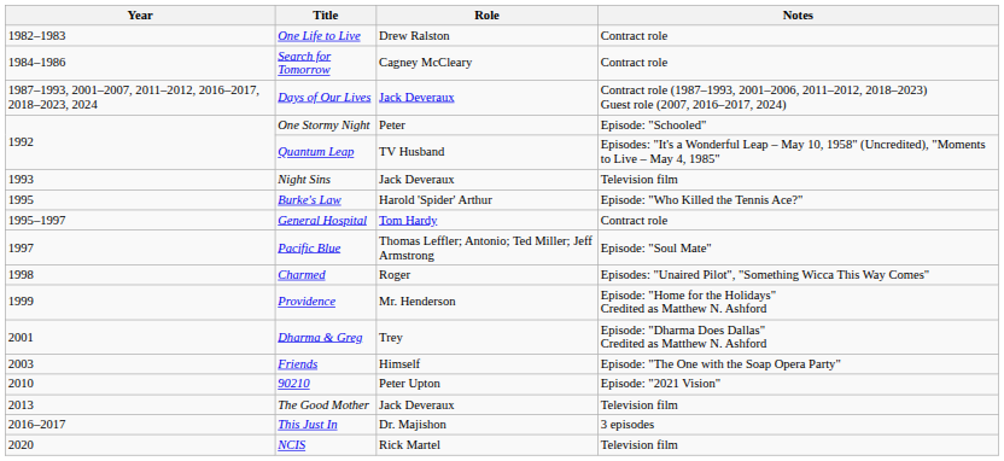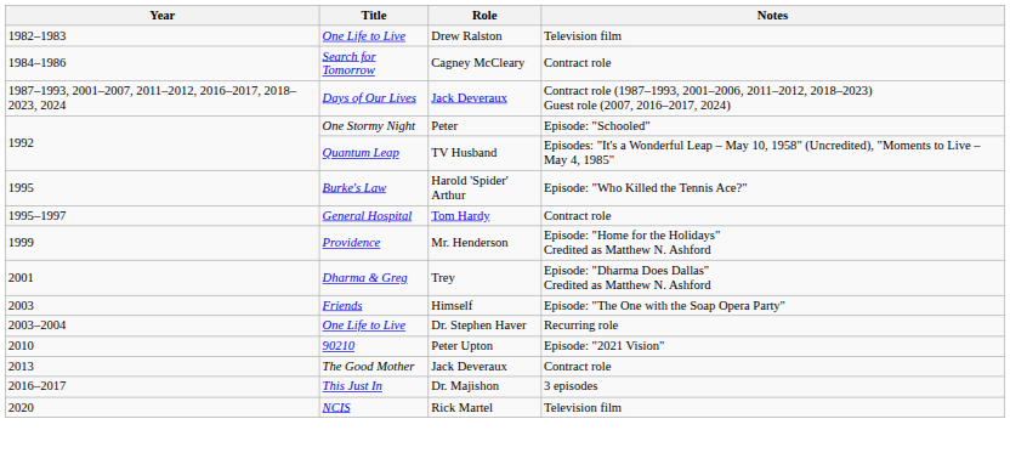1982–1983 / One Life to Live | Notes: Contract role -> Television film
- row: 1993 | Night Sins | Jack Deveraux | Television film
- row: 1997 | Pacific Blue | Thomas Leffler; Antonio; Ted Miller; Jeff Armstrong | Episode: "Soul Mate"
- row: 1998 | Charmed | Roger | Episodes: "Unaired Pilot", "Something Wicca This Way Comes"
+ row: 2003–2004 | One Life to Live | Dr. Stephen Haver | Recurring role
The Good Mother | Notes: Television film -> Contract role
